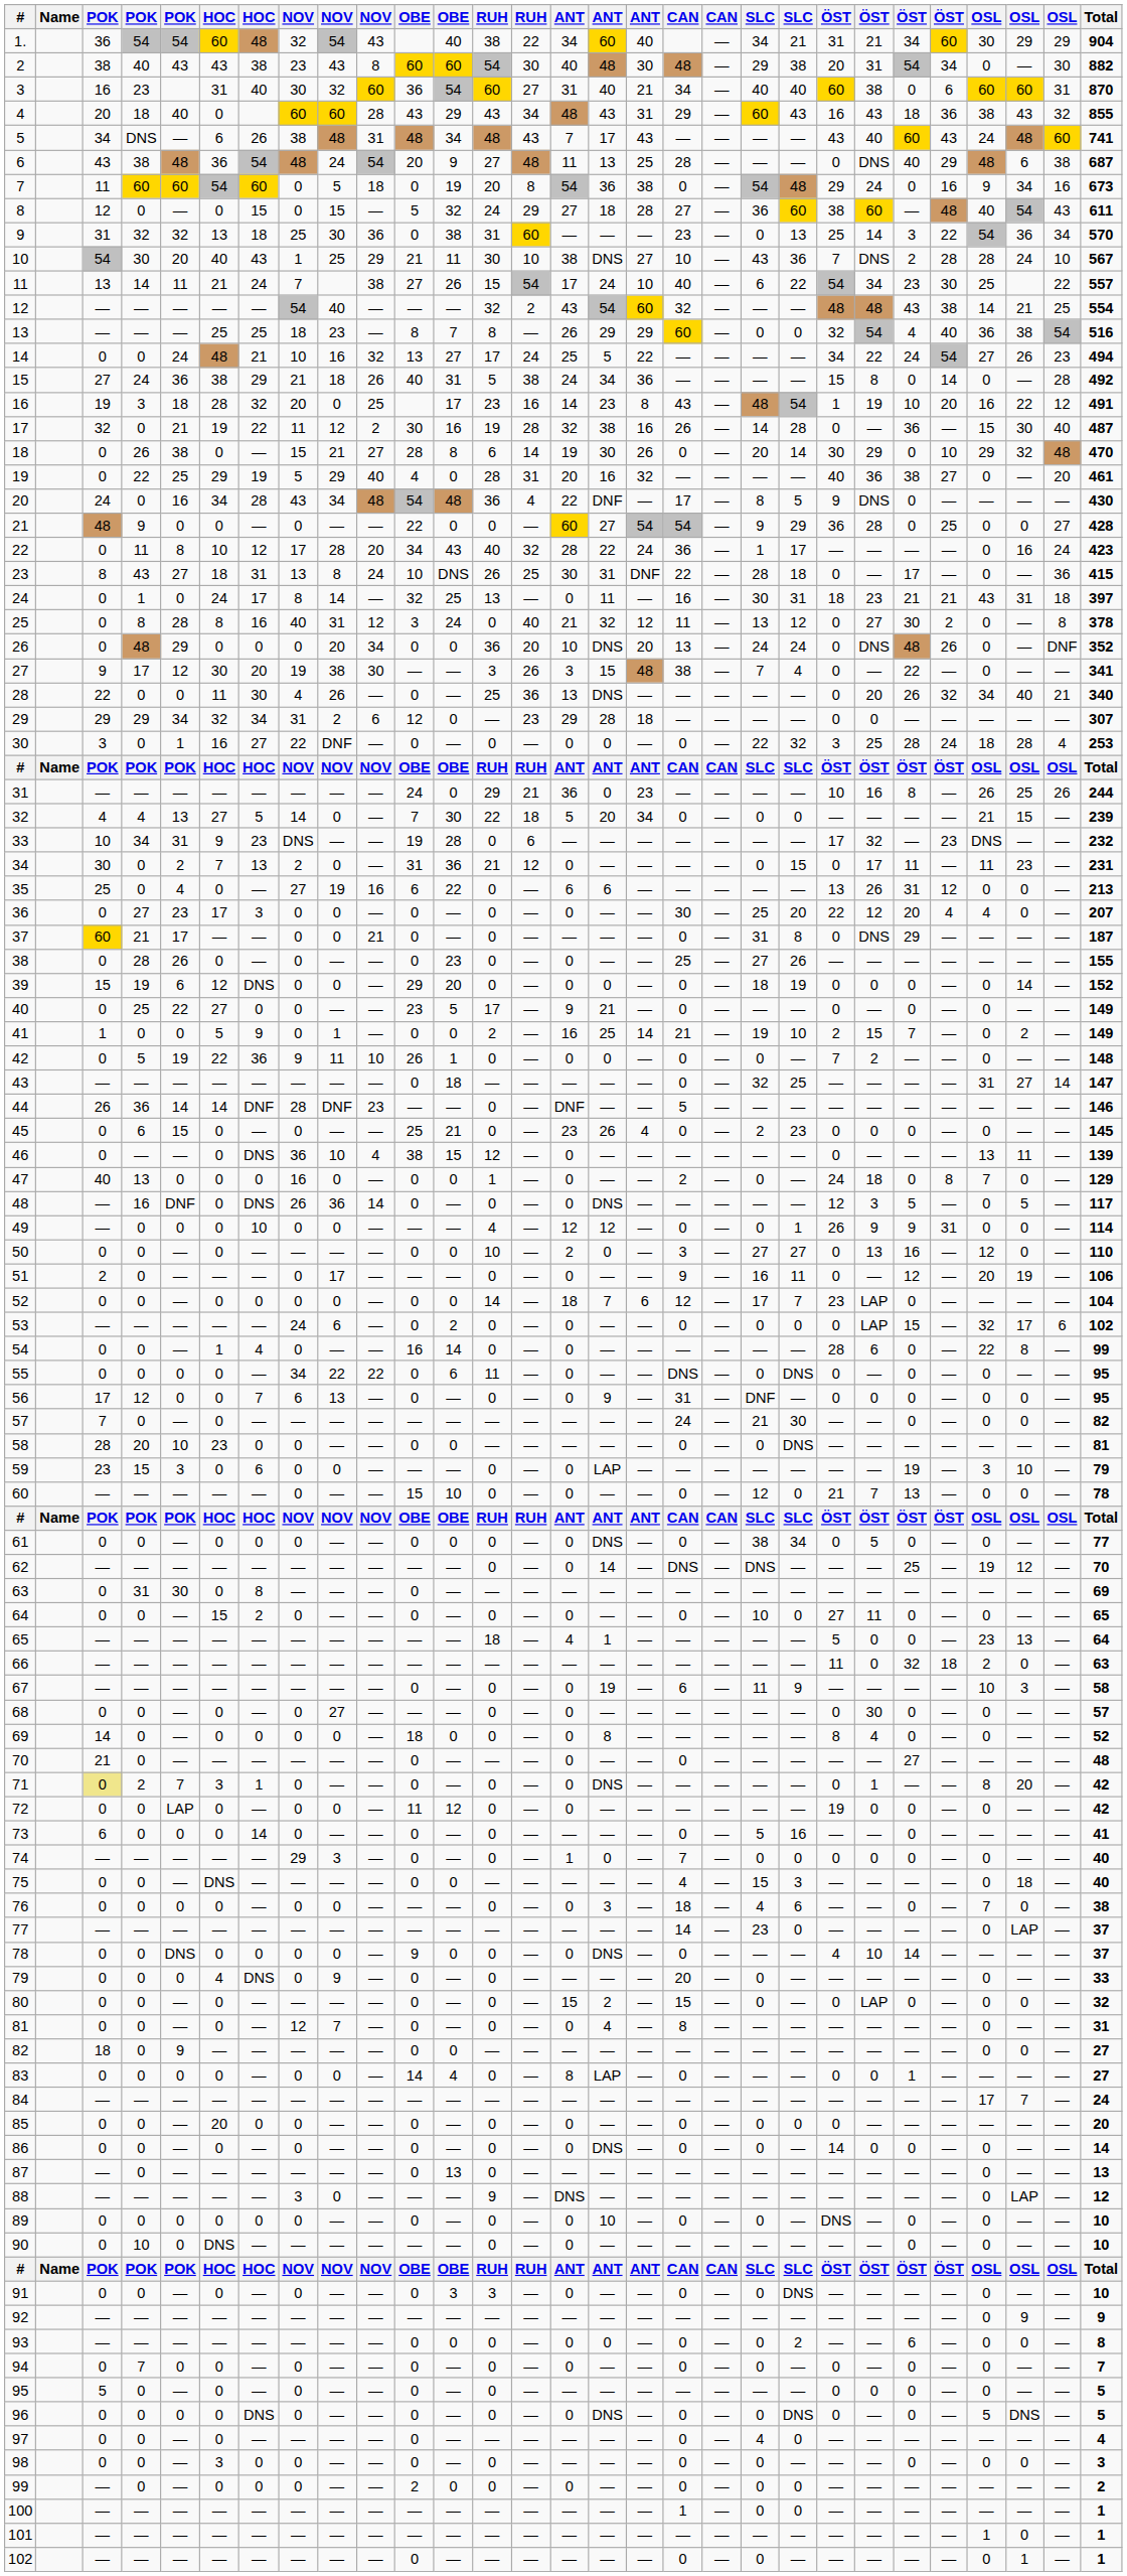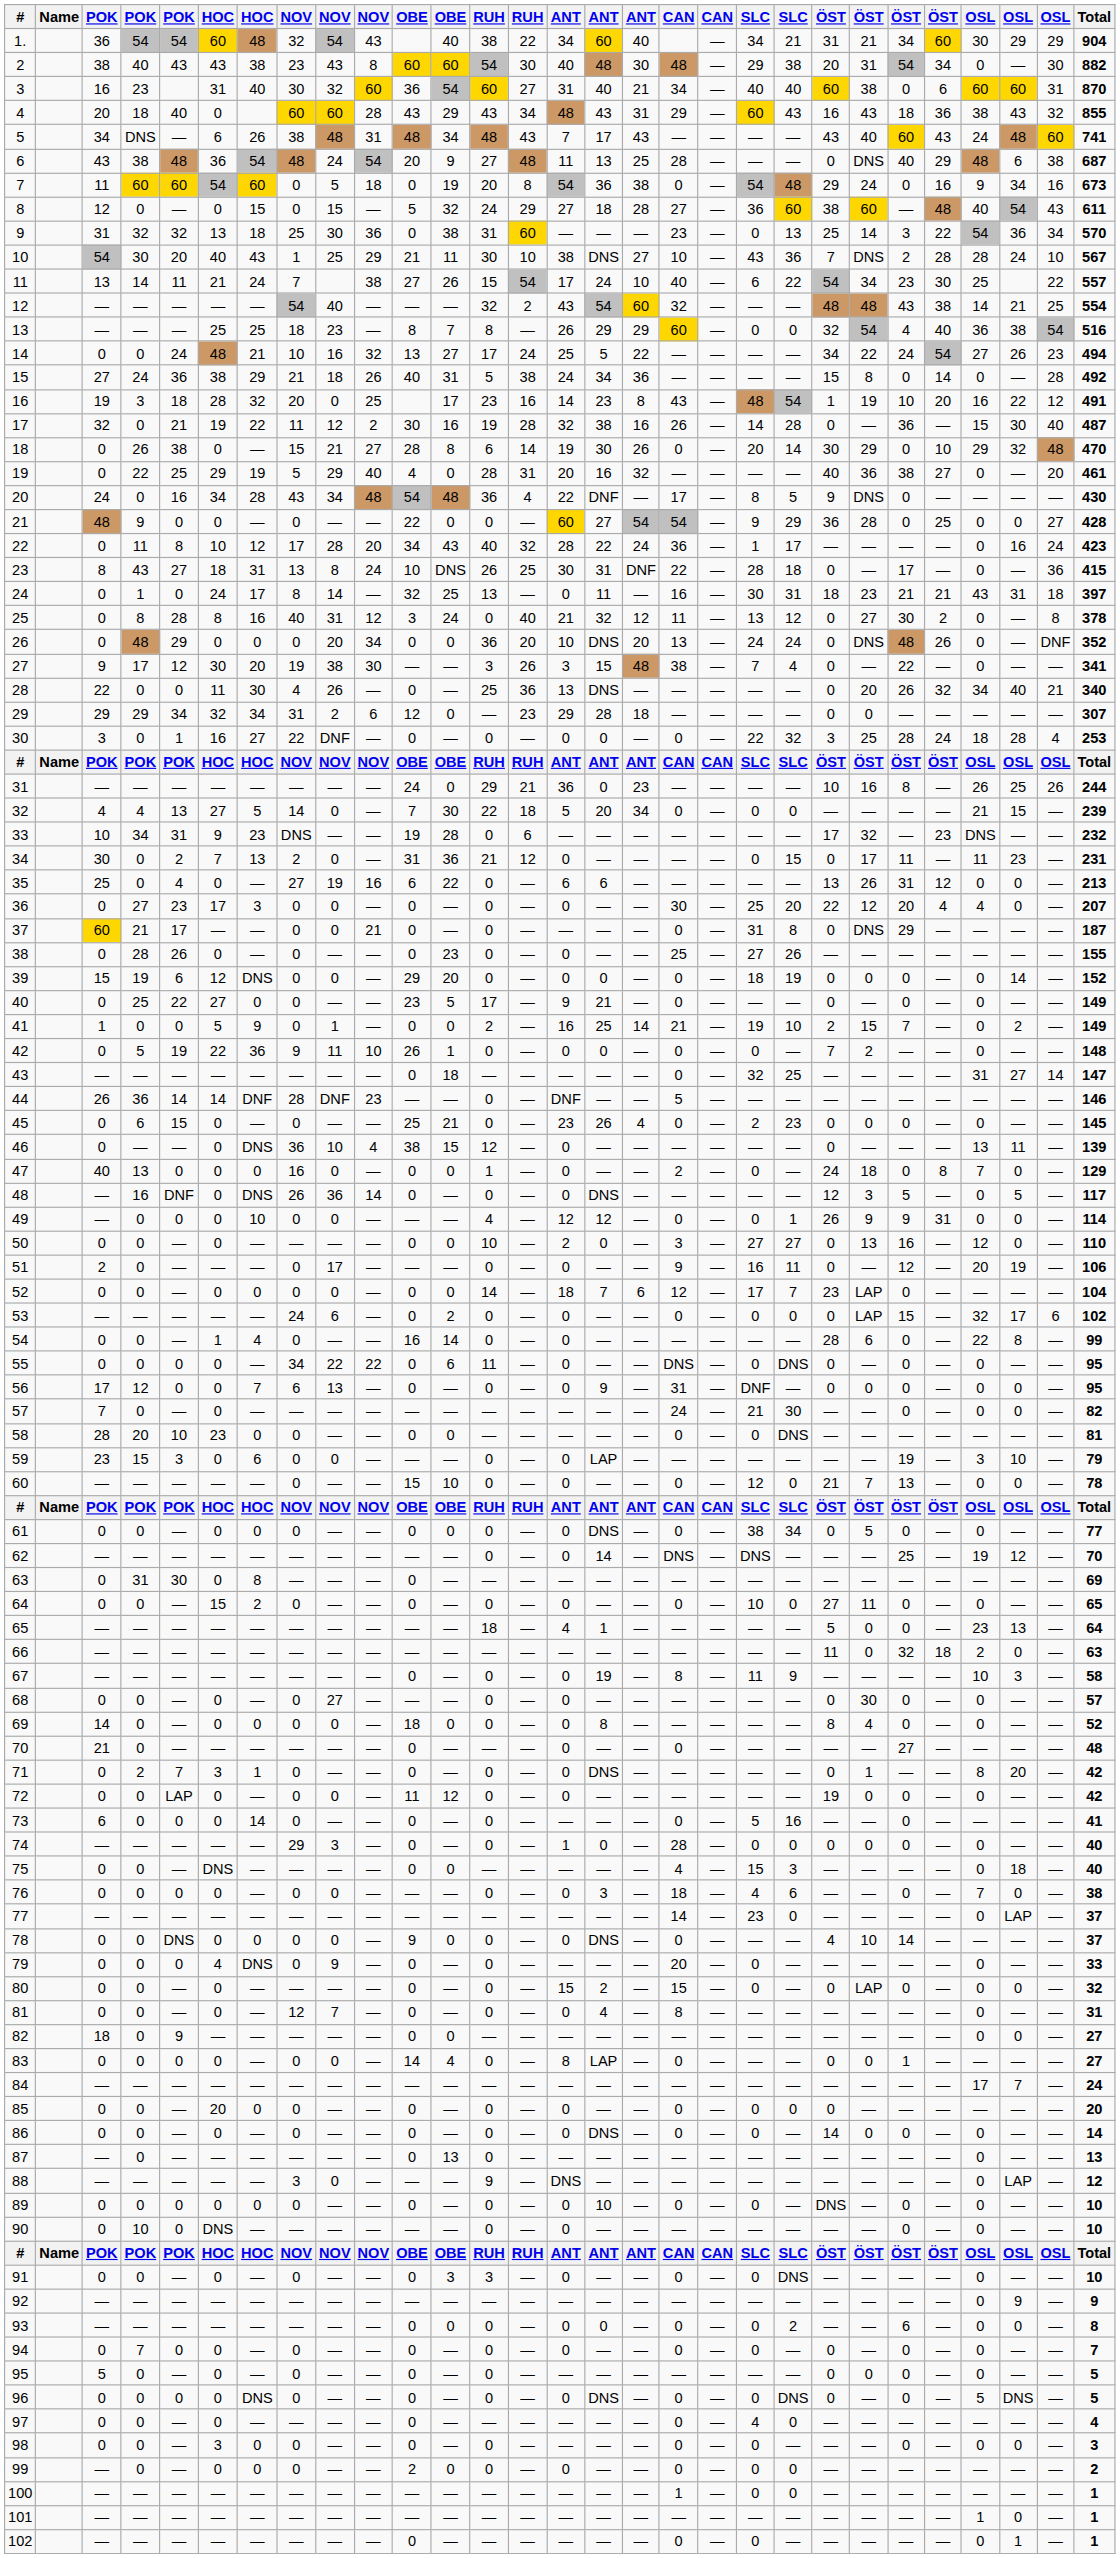67 | column 18: 6 -> 8
71 | column 3: khaki background -> no background
74 | column 18: 7 -> 28
